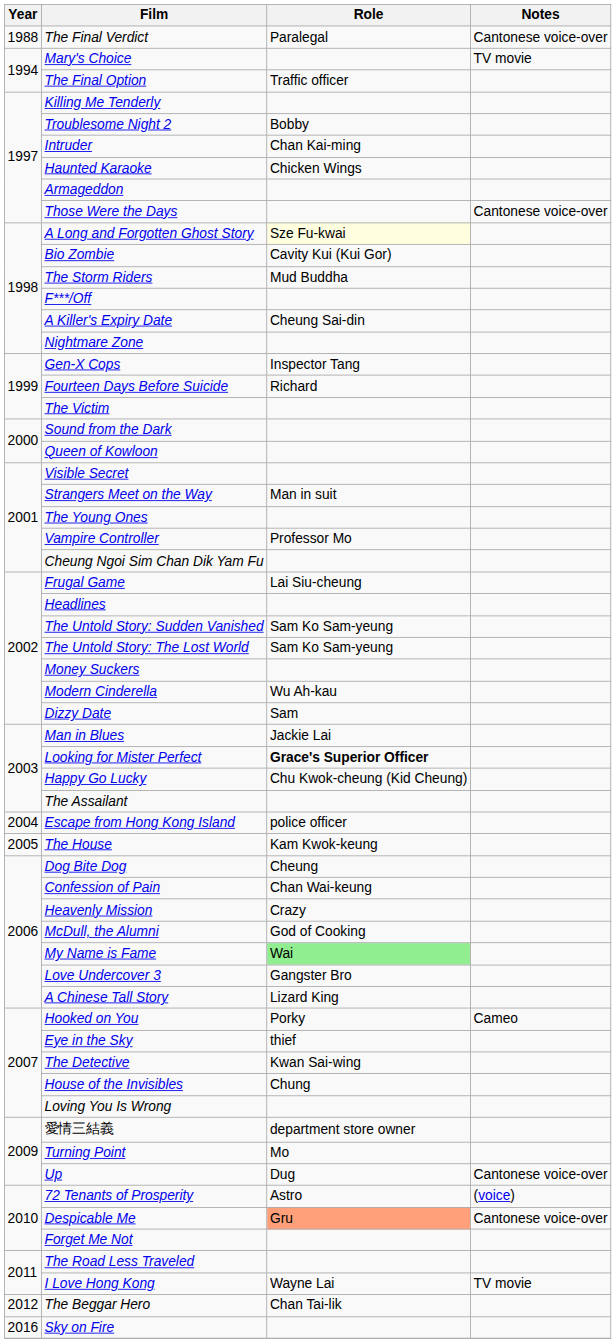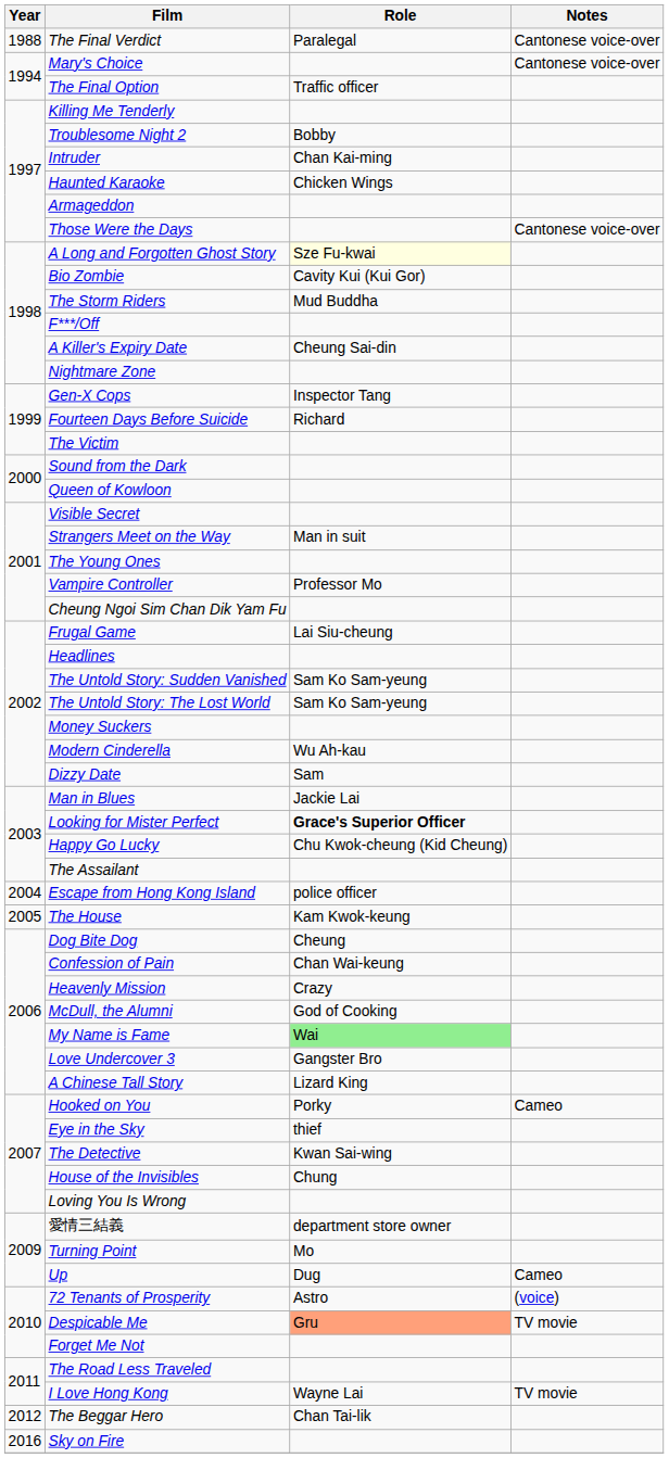Mary's Choice | Notes: TV movie -> Cantonese voice-over
Up | Notes: Cantonese voice-over -> Cameo
Despicable Me | Notes: Cantonese voice-over -> TV movie
